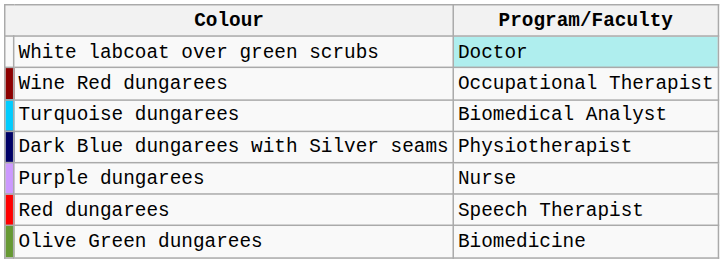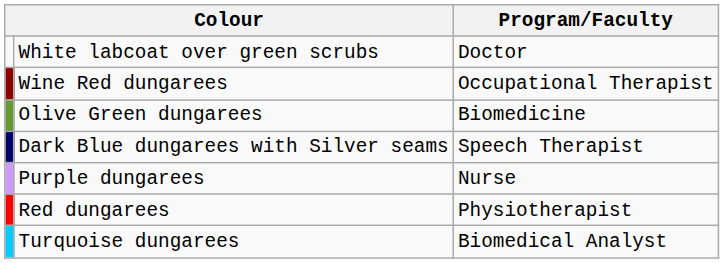White labcoat over green scrubs | Program/Faculty: paleturquoise background -> no background
rows swapped: Olive Green dungarees <-> Turquoise dungarees
Dark Blue dungarees with Silver seams | Program/Faculty: Physiotherapist -> Speech Therapist
Red dungarees | Program/Faculty: Speech Therapist -> Physiotherapist
